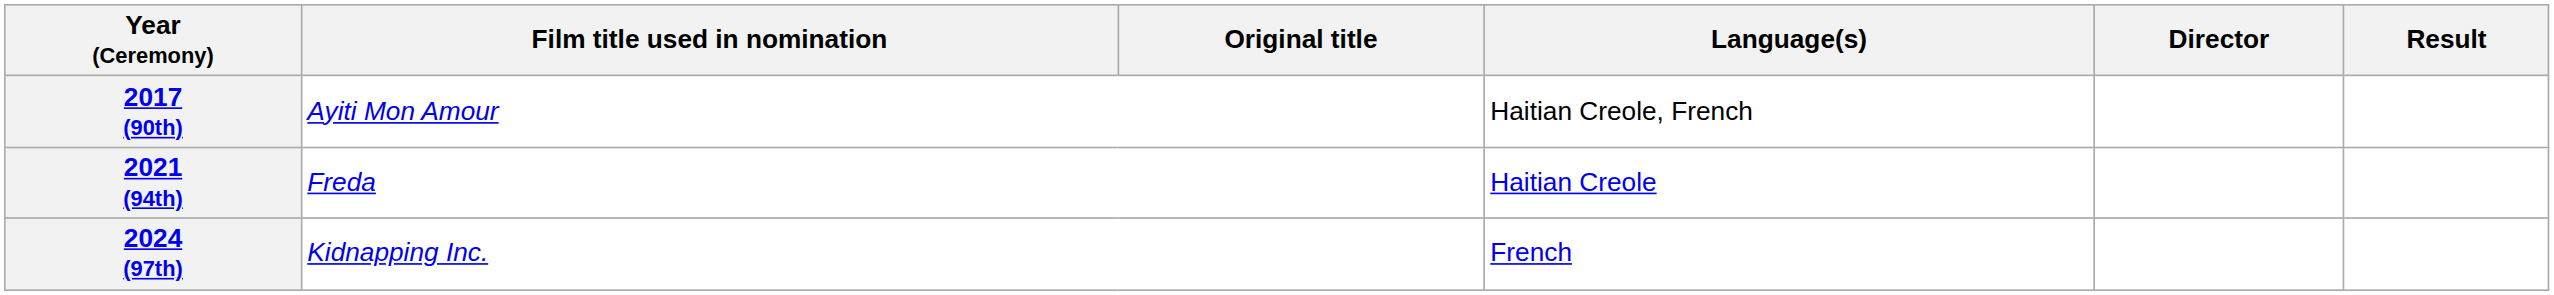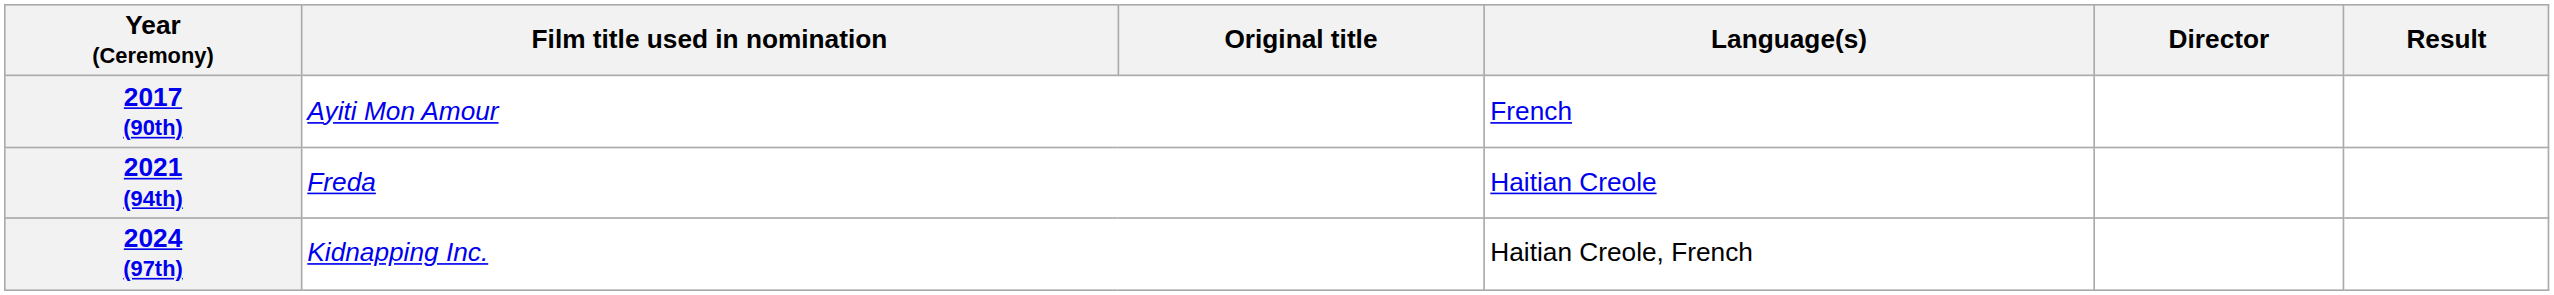2017 (90th) | Language(s): Haitian Creole, French -> French
2024 (97th) | Language(s): French -> Haitian Creole, French
